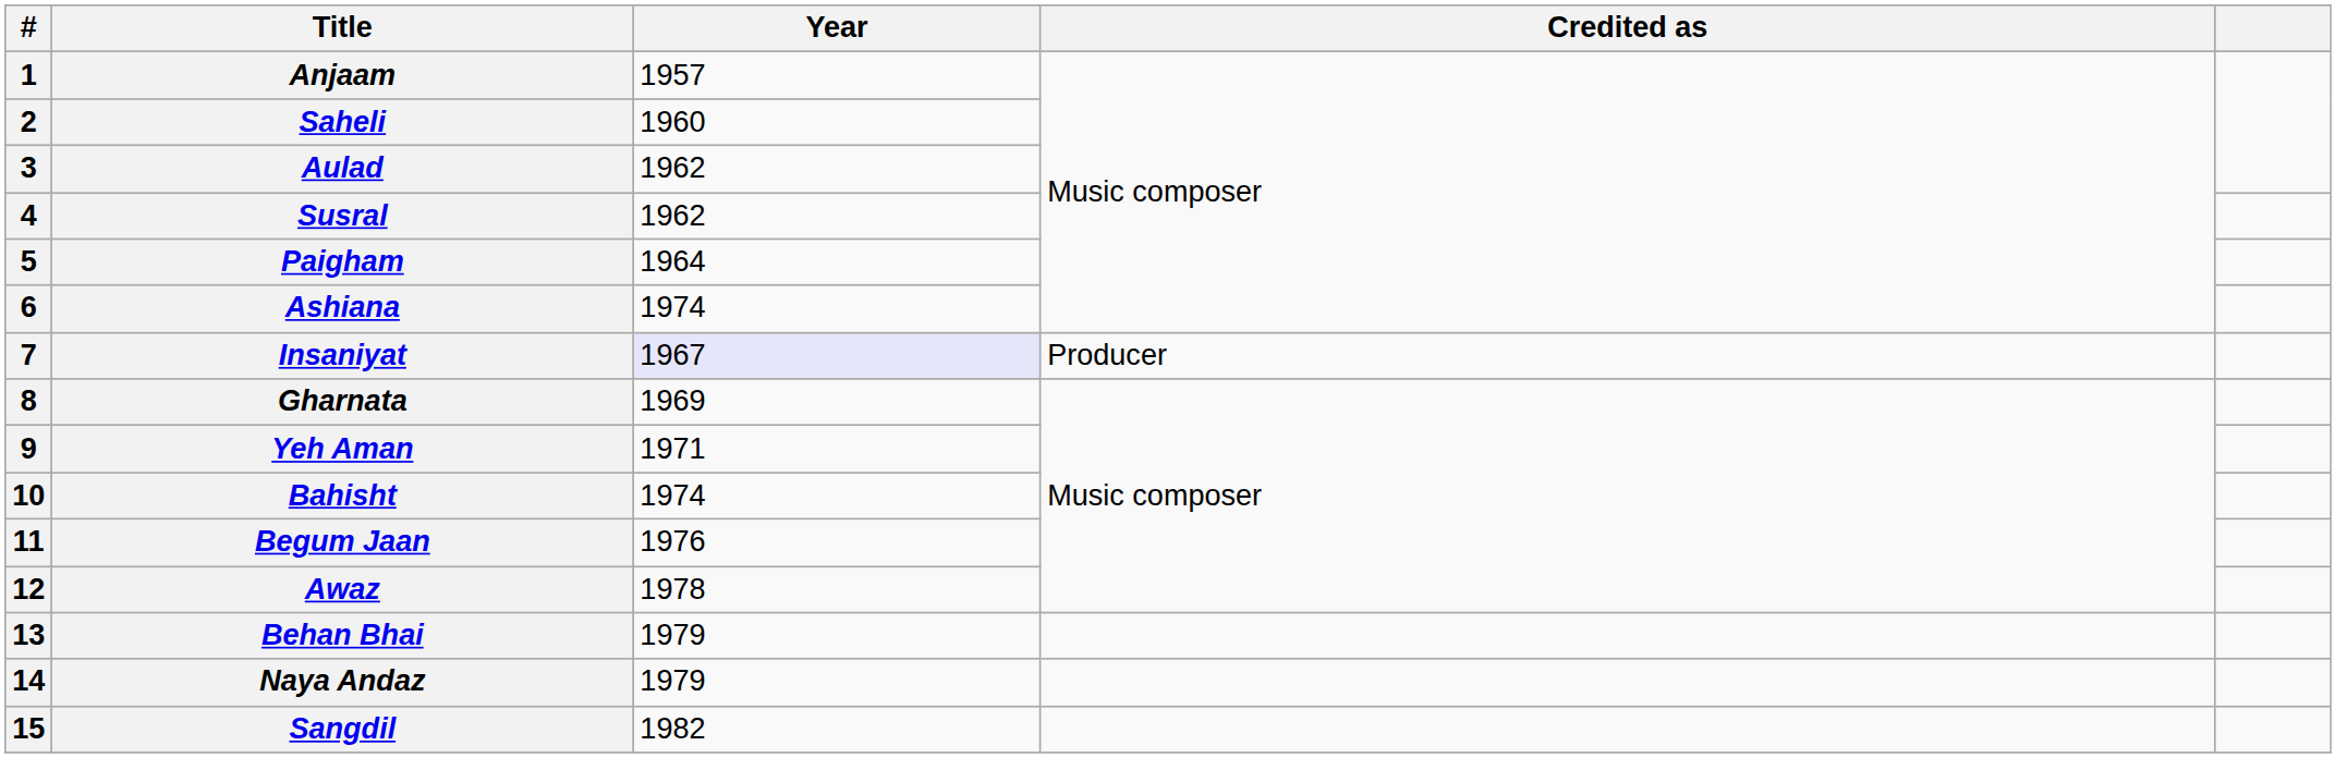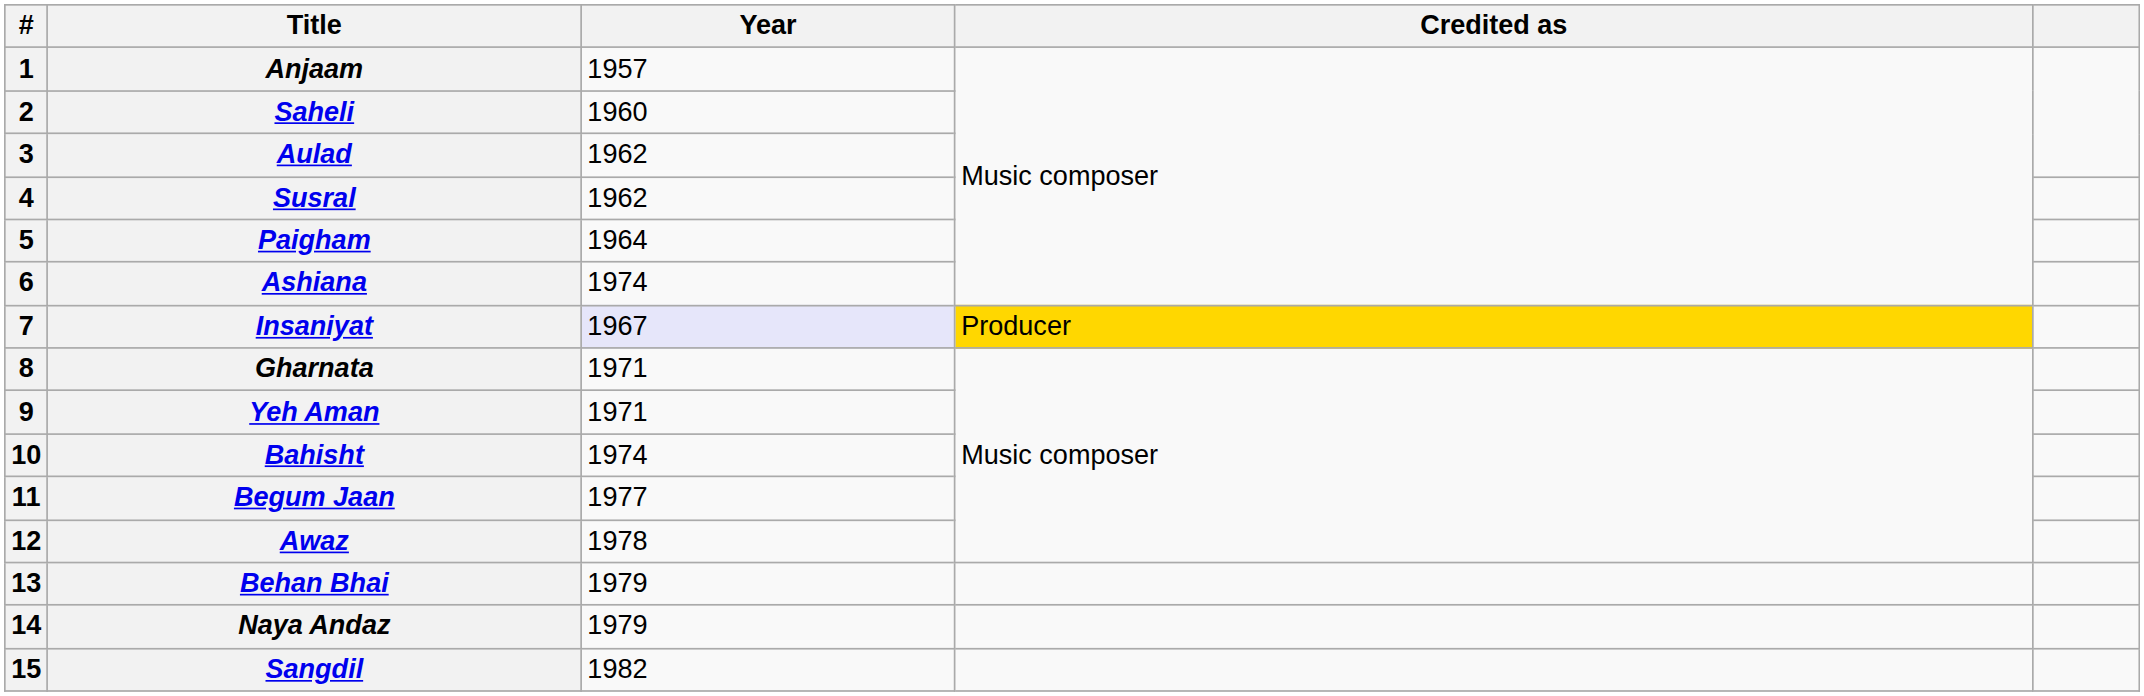Insaniyat | Credited as: no background -> gold background
Gharnata | Year: 1969 -> 1971
Begum Jaan | Year: 1976 -> 1977
